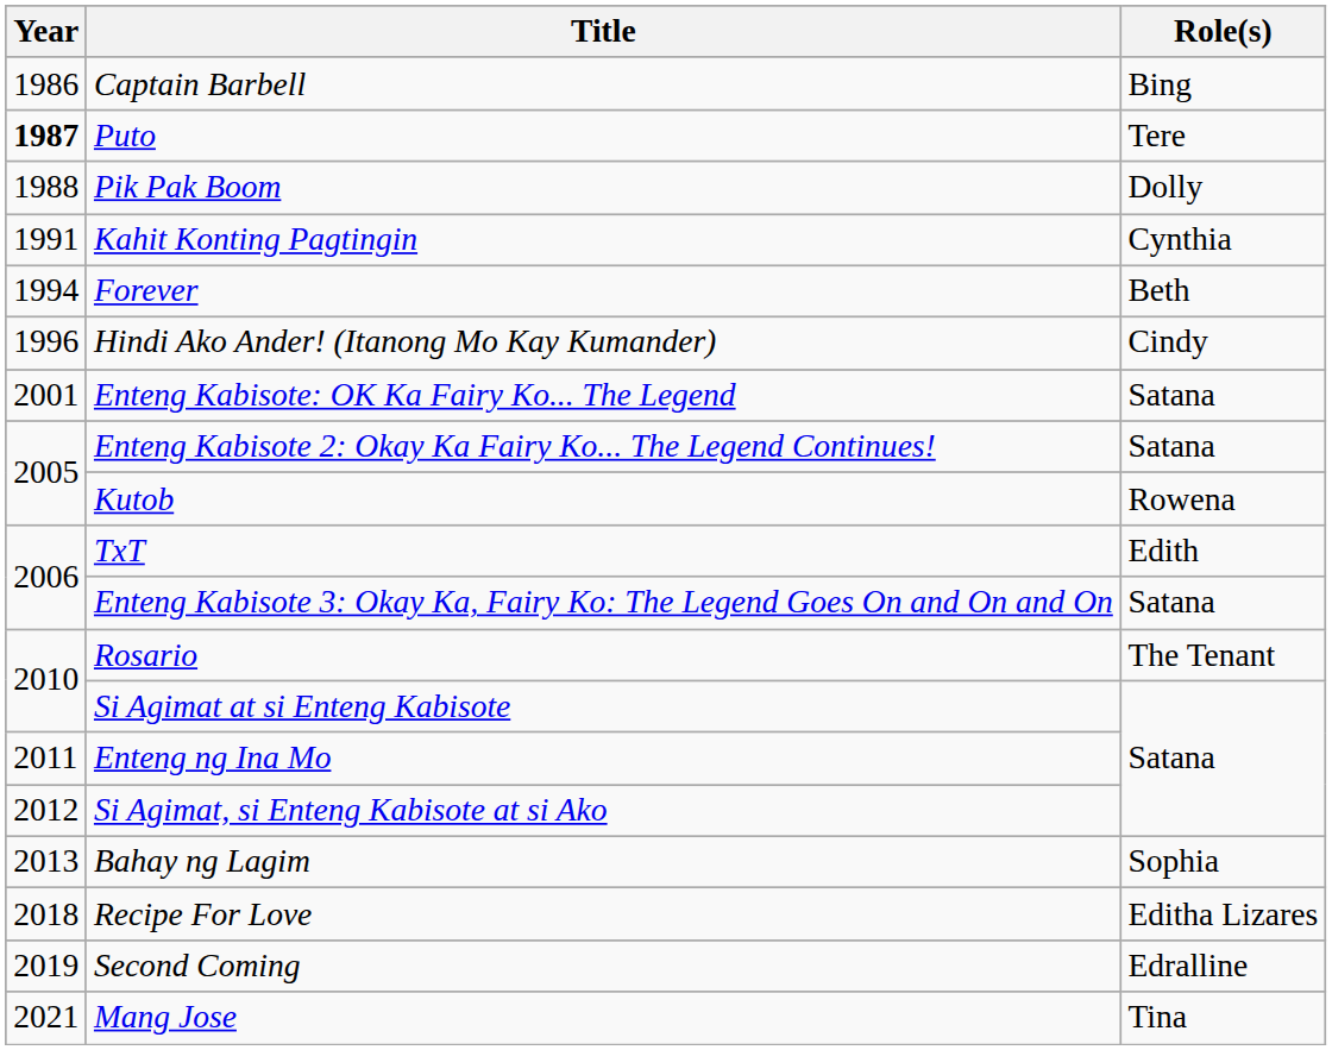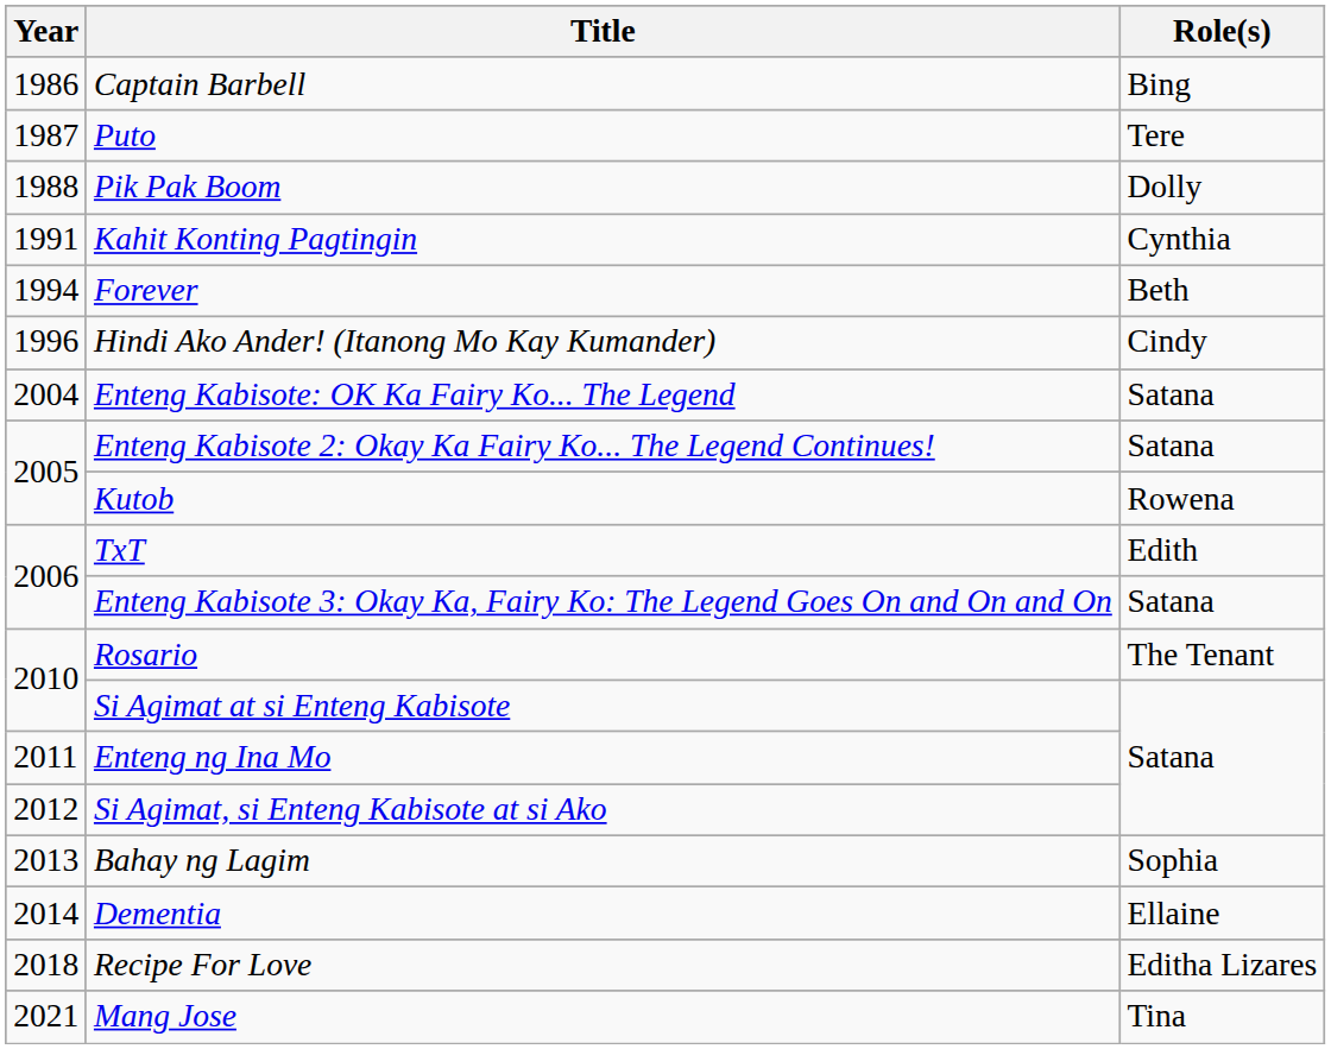Puto | Year: bold -> normal
Enteng Kabisote: OK Ka Fairy Ko... The Legend | Year: 2001 -> 2004
+ row: 2014 | Dementia | Ellaine
- row: 2019 | Second Coming | Edralline
